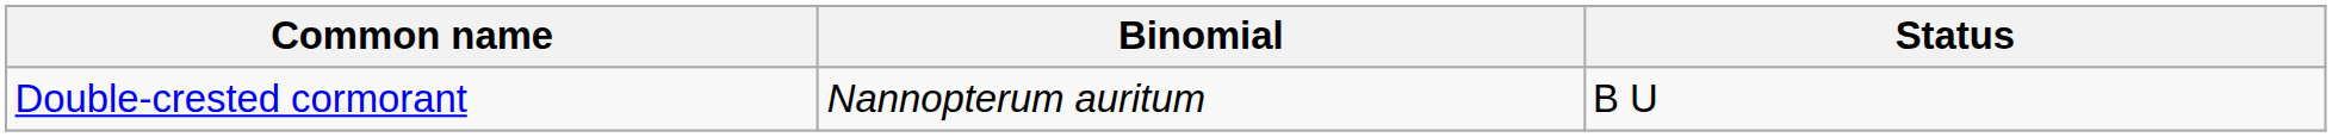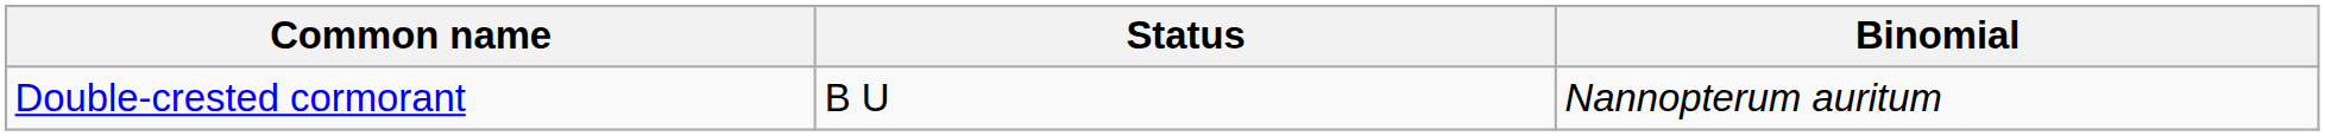columns swapped: Binomial <-> Status
